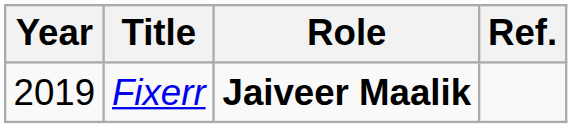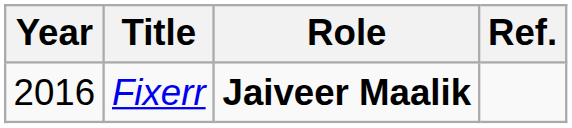Fixerr | Year: 2019 -> 2016
